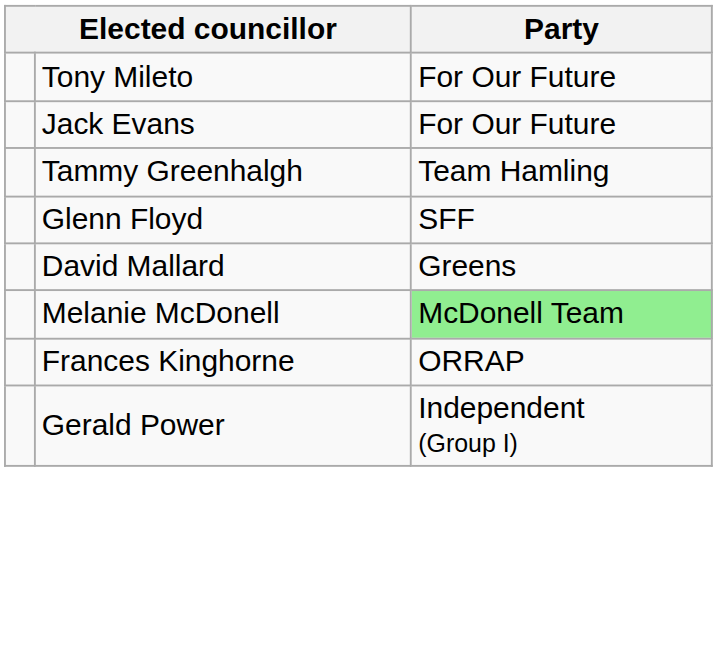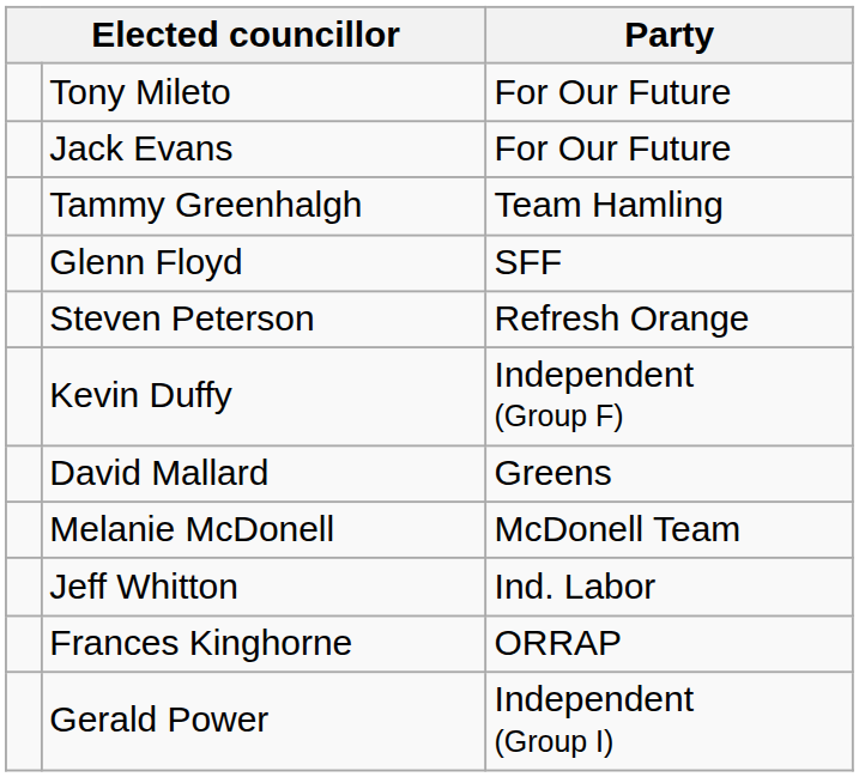+ row: Steven Peterson | Refresh Orange
+ row: Kevin Duffy | Independent (Group F)
Melanie McDonell | Party: lightgreen background -> no background
+ row: Jeff Whitton | Ind. Labor
